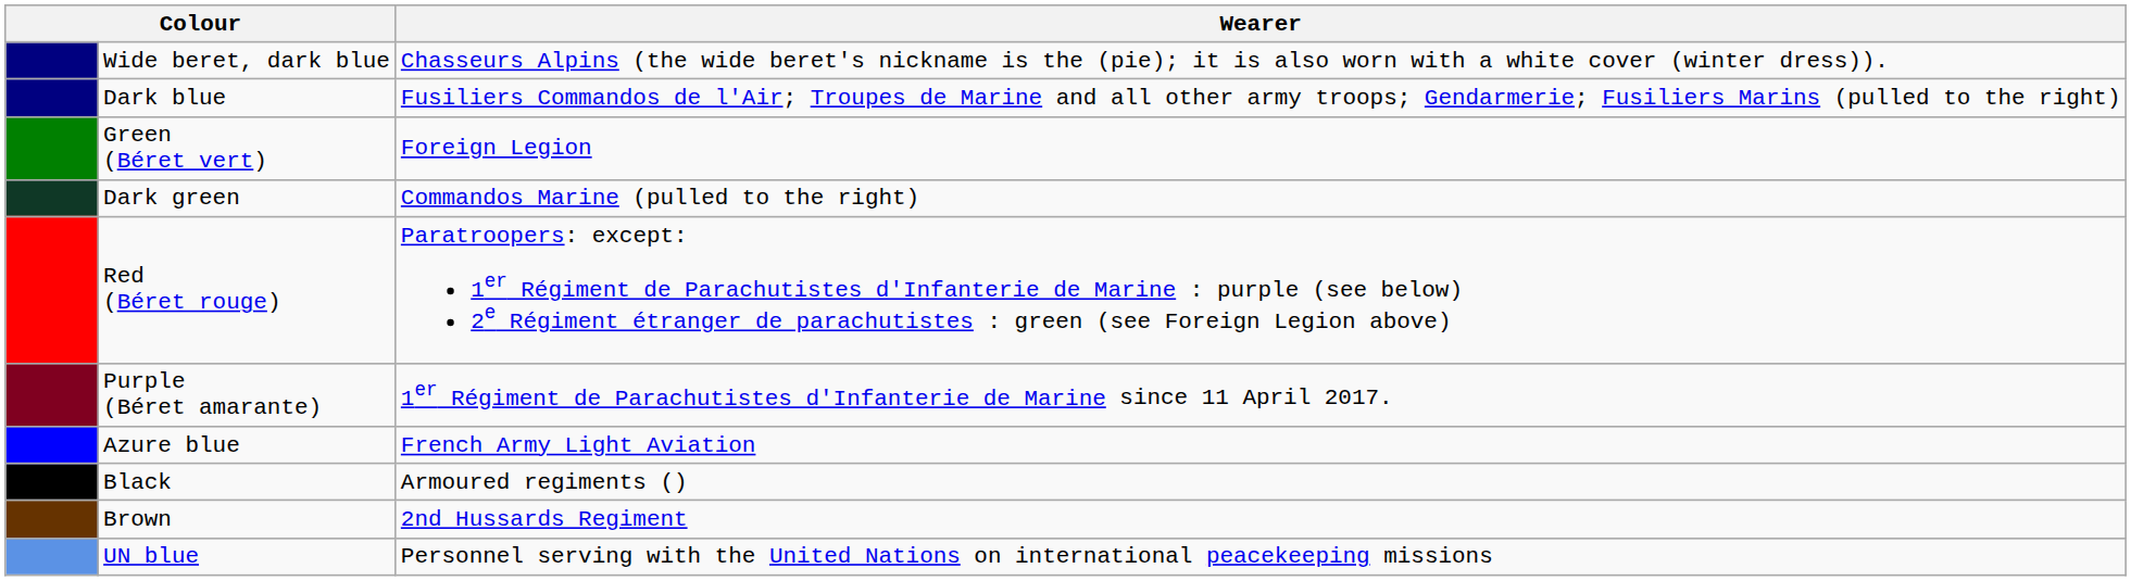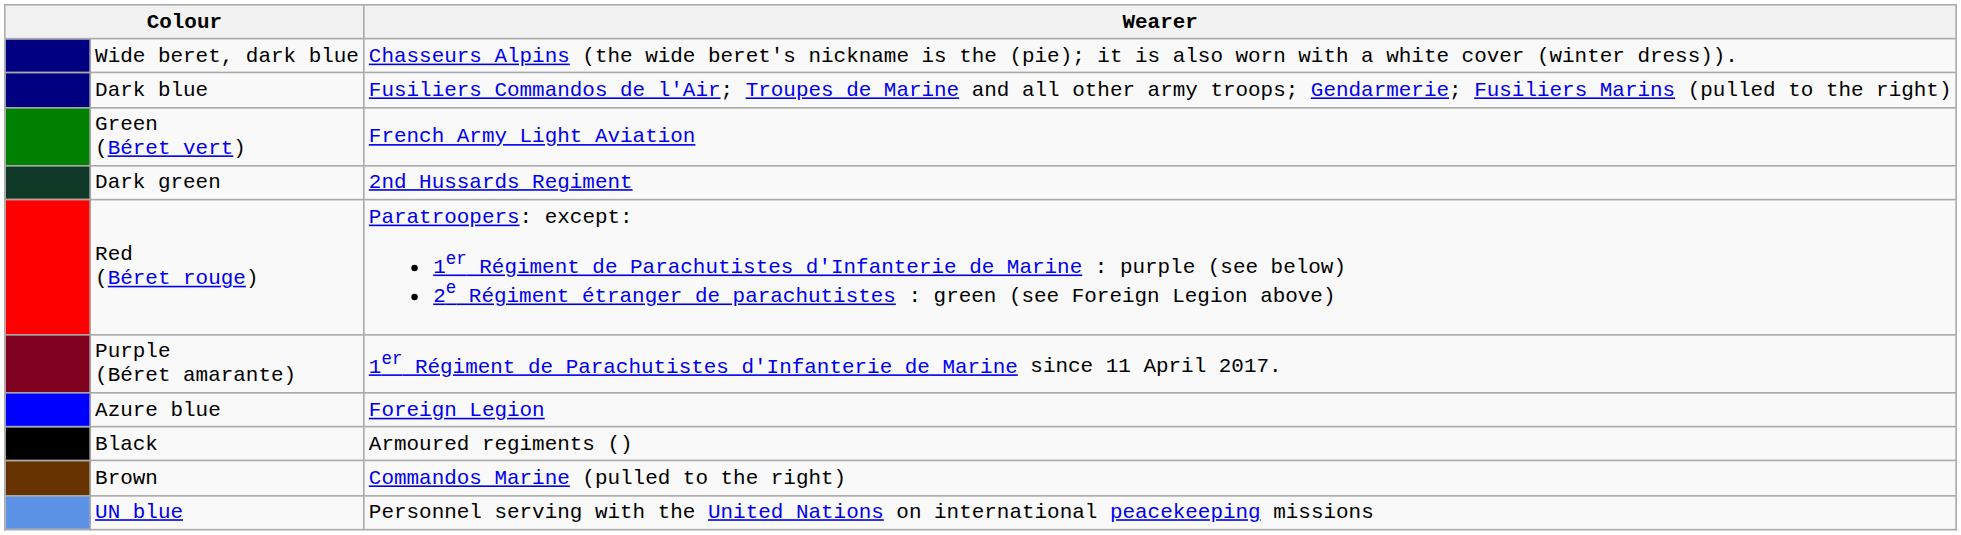Green (Béret vert) | Wearer: Foreign Legion -> French Army Light Aviation
Dark green | Wearer: Commandos Marine (pulled to the right) -> 2nd Hussards Regiment
Azure blue | Wearer: French Army Light Aviation -> Foreign Legion
Brown | Wearer: 2nd Hussards Regiment -> Commandos Marine (pulled to the right)
